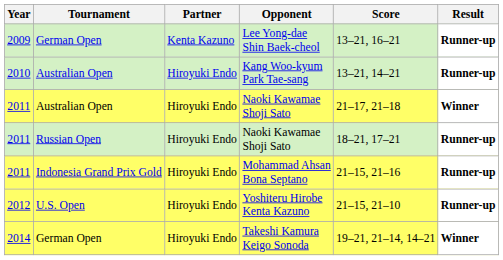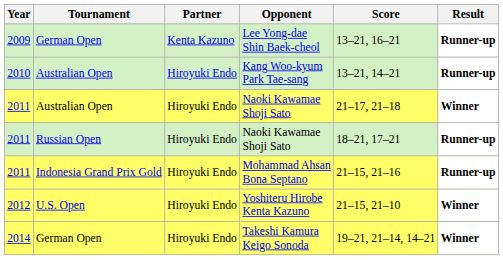Yoshiteru Hirobe Kenta Kazuno | Result: Runner-up -> Winner
